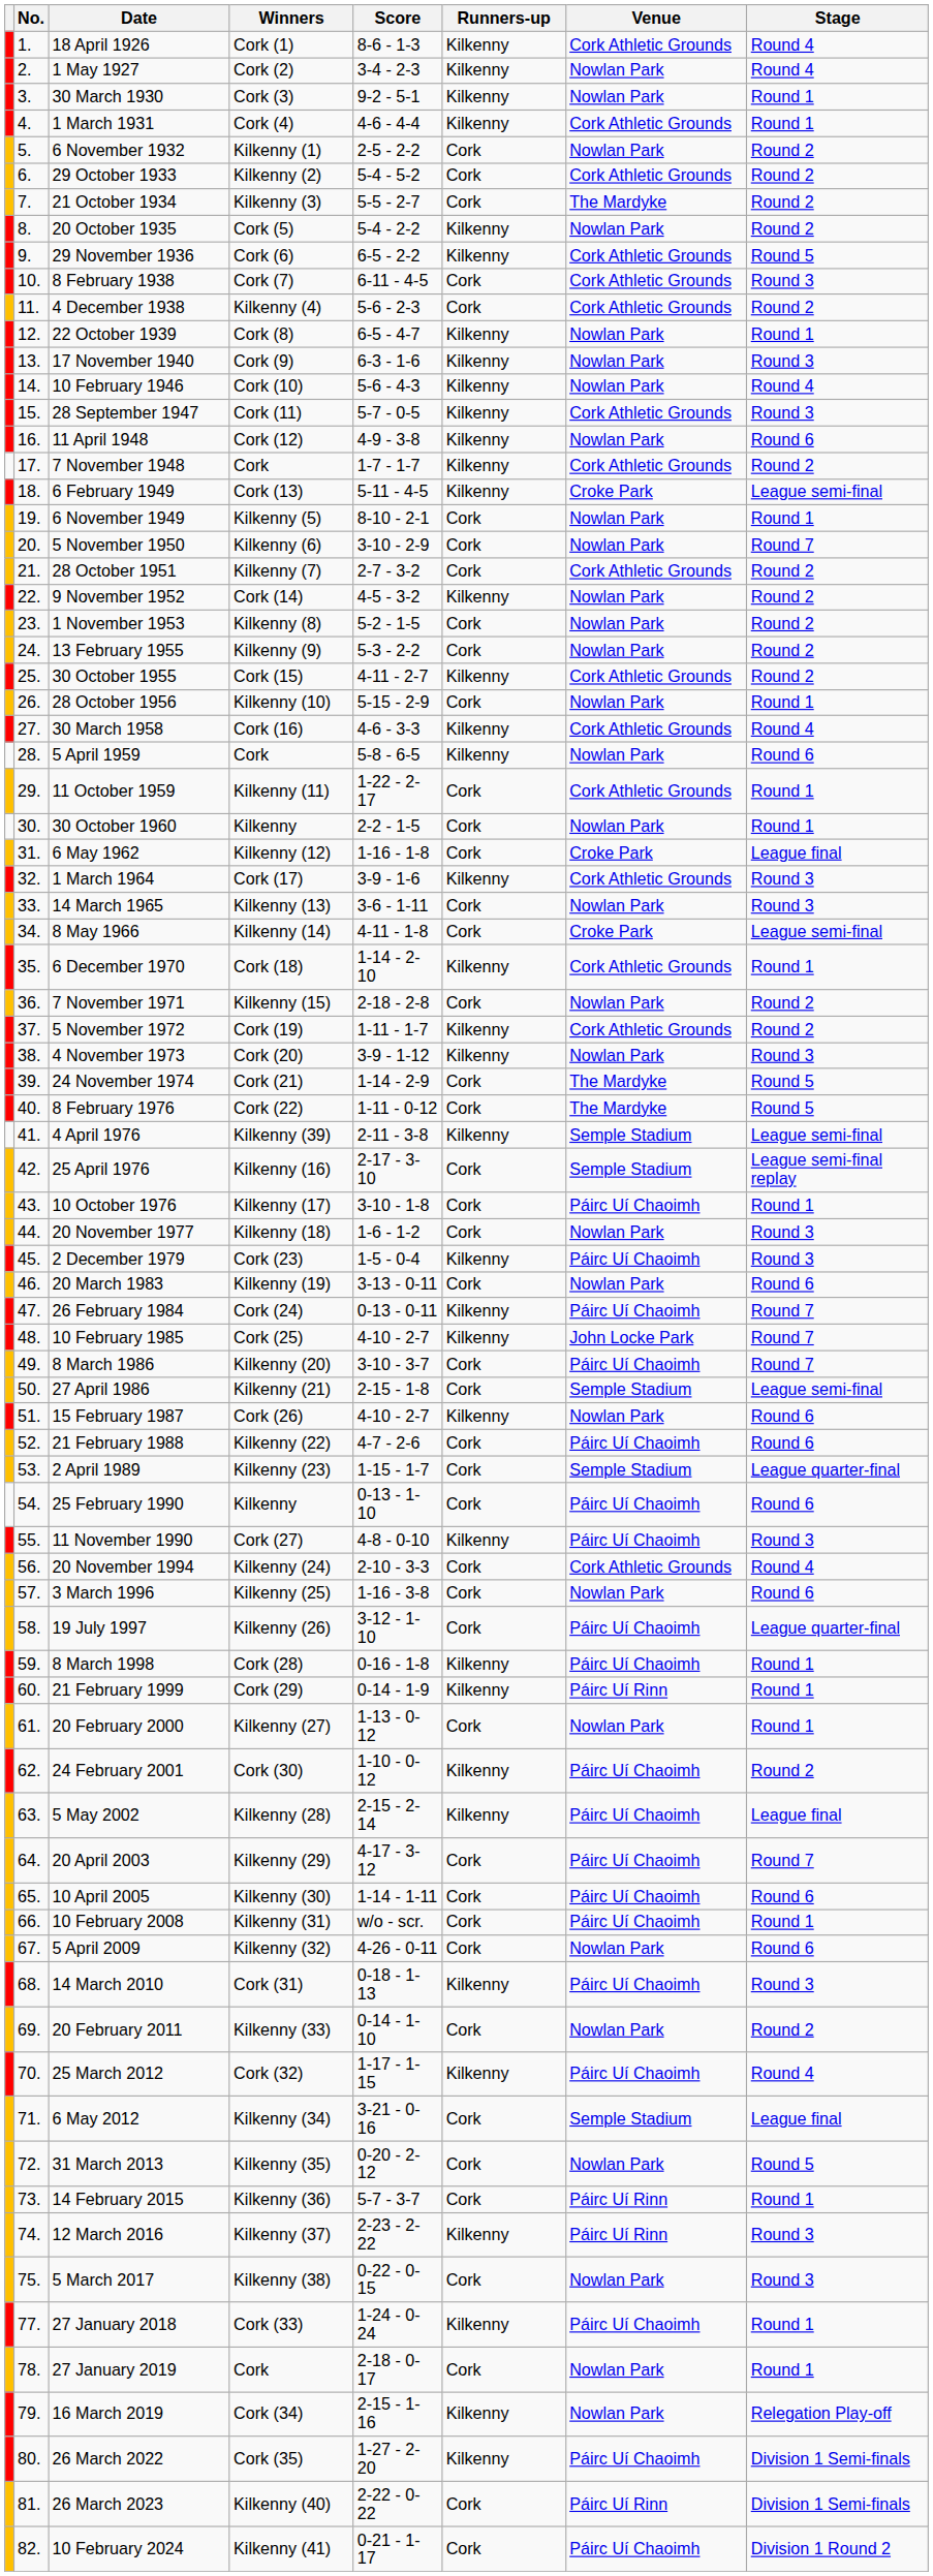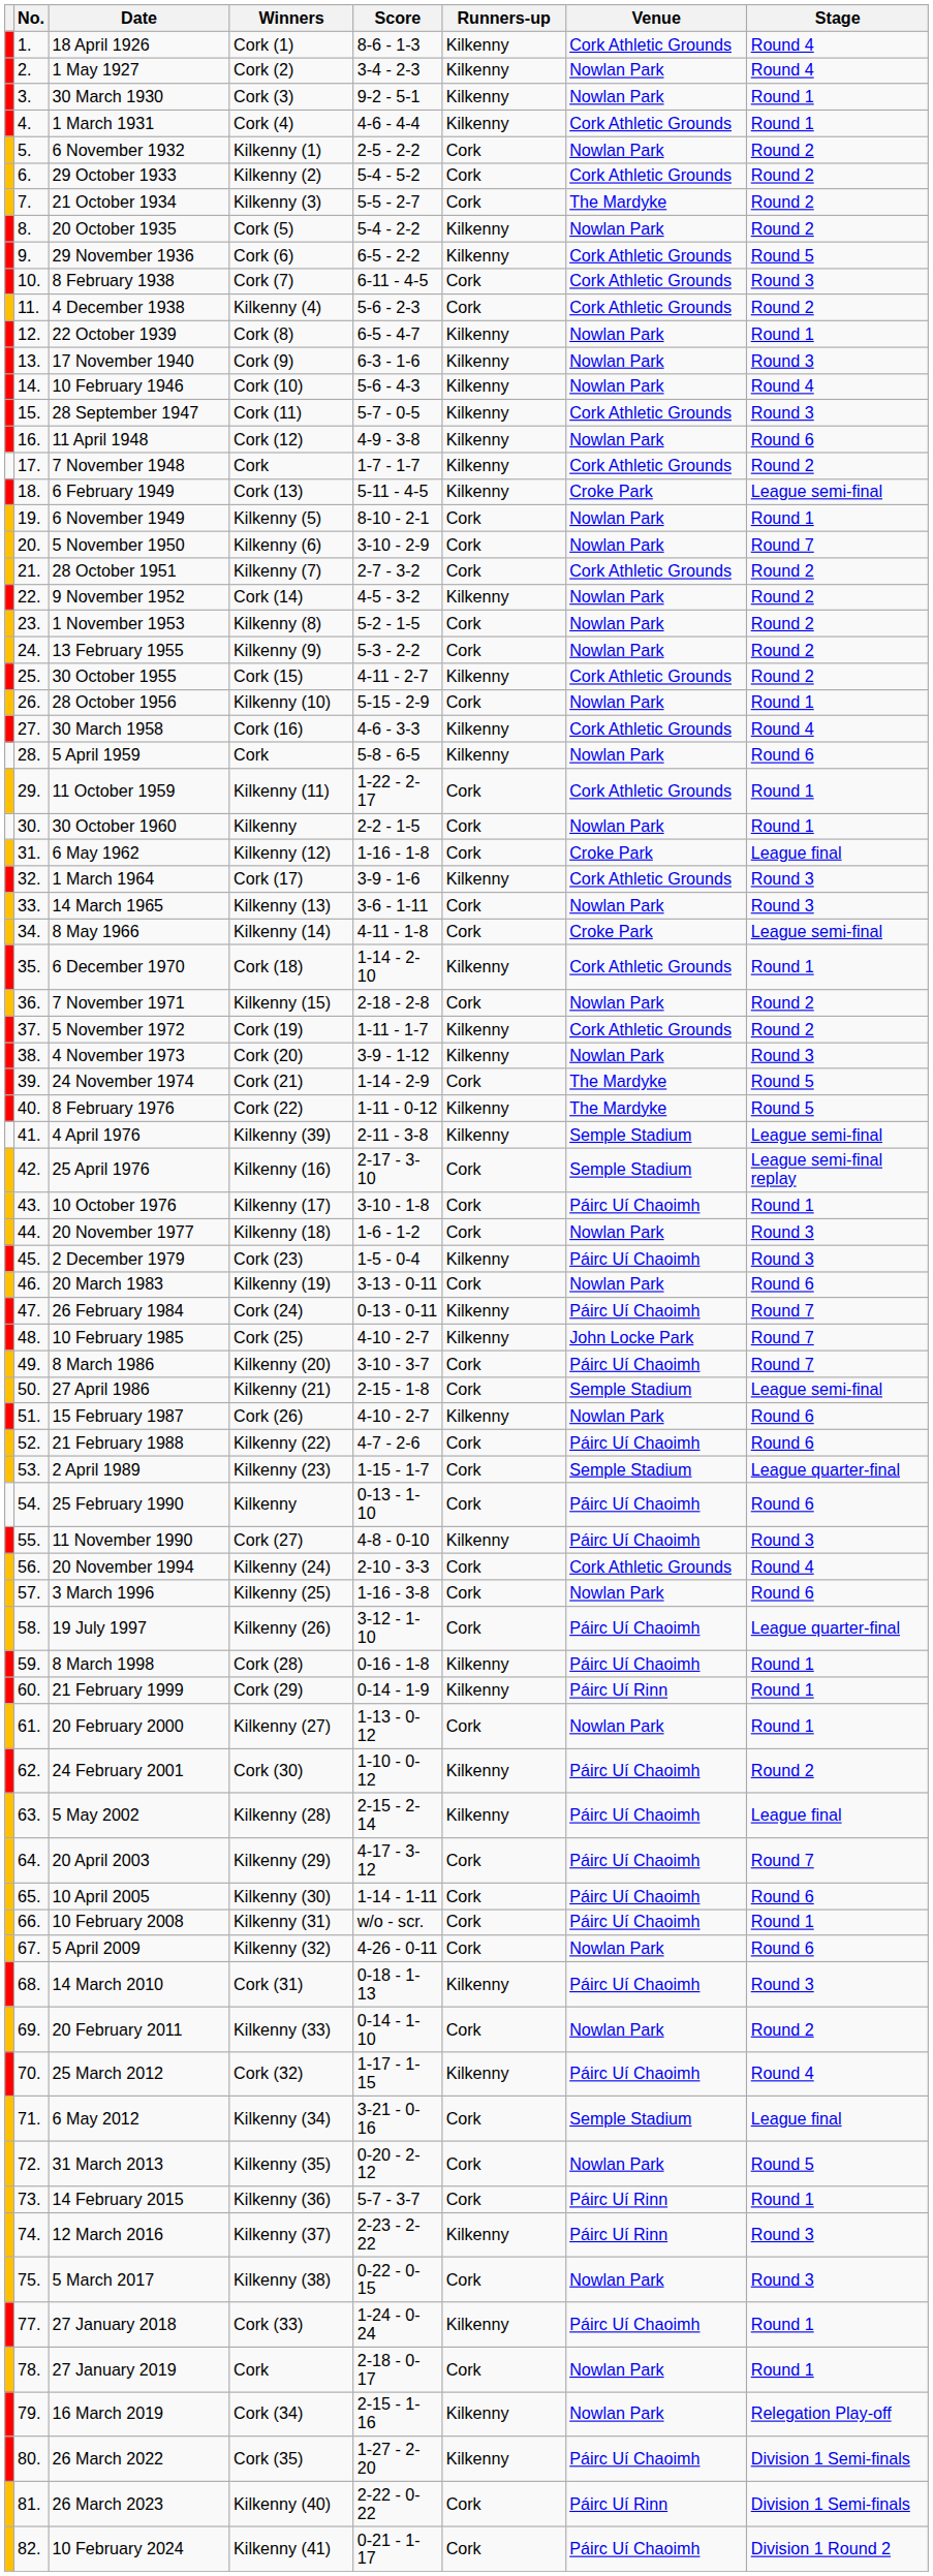8 February 1976 | Runners-up: Cork -> Kilkenny
